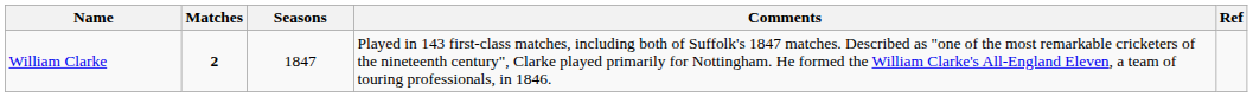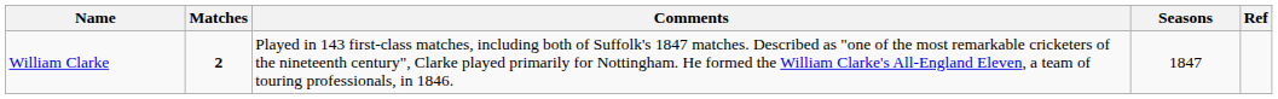columns swapped: Seasons <-> Comments
